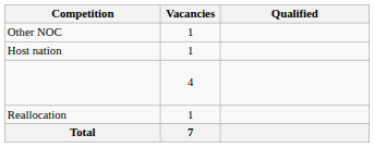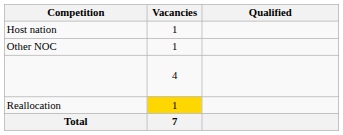rows swapped: Host nation <-> Other NOC
Reallocation | Vacancies: no background -> gold background
